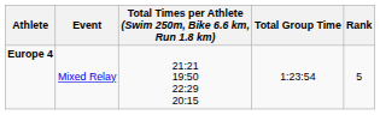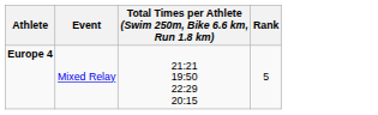- column: Total Group Time | 1:23:54
